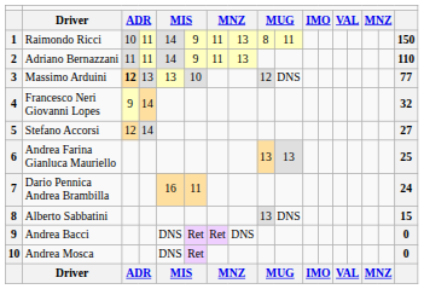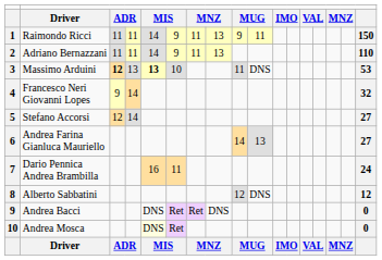Raimondo Ricci | column 3: 10 -> 11
Raimondo Ricci | column 9: 8 -> 9
Massimo Arduini | column 5: normal -> bold
Massimo Arduini | column 9: 12 -> 11
Massimo Arduini | column 17: 77 -> 53
Andrea Farina Gianluca Mauriello | column 9: 13 -> 14
Andrea Farina Gianluca Mauriello | column 17: 25 -> 27
Alberto Sabbatini | column 9: 13 -> 12
Alberto Sabbatini | column 17: 15 -> 12
Andrea Mosca | column 5: no background -> lightyellow background
